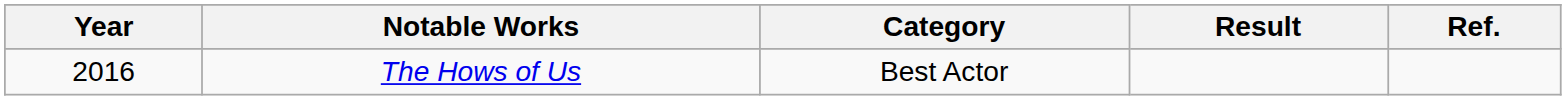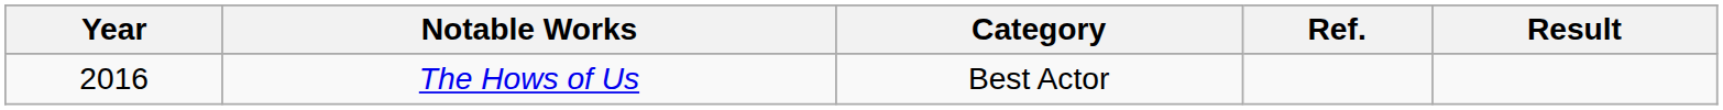columns swapped: Result <-> Ref.
